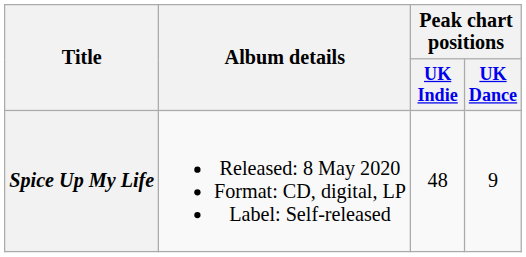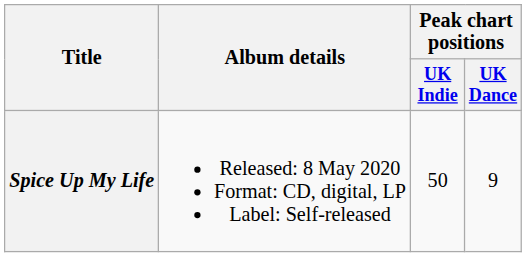Spice Up My Life | Peak chart positions / UK Indie: 48 -> 50
